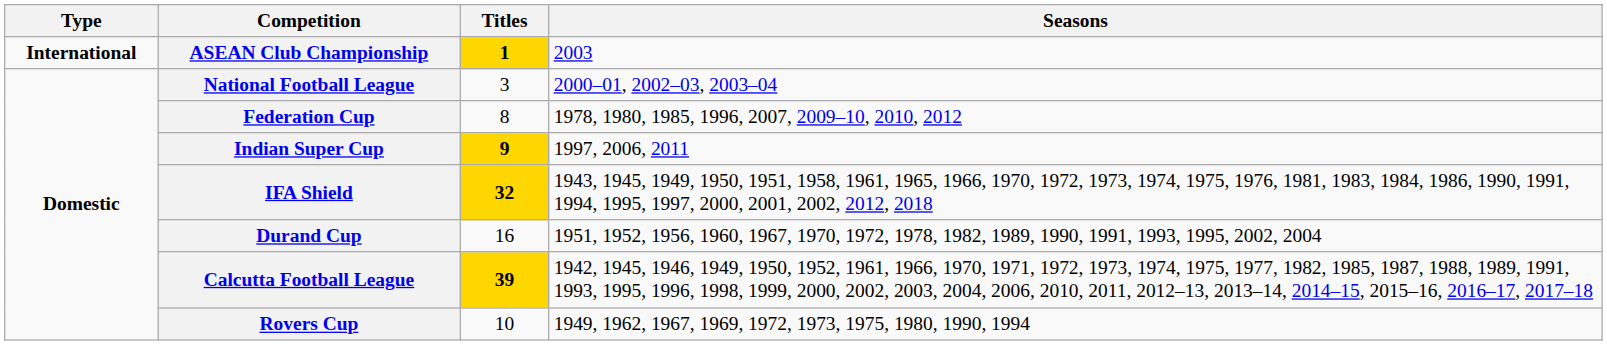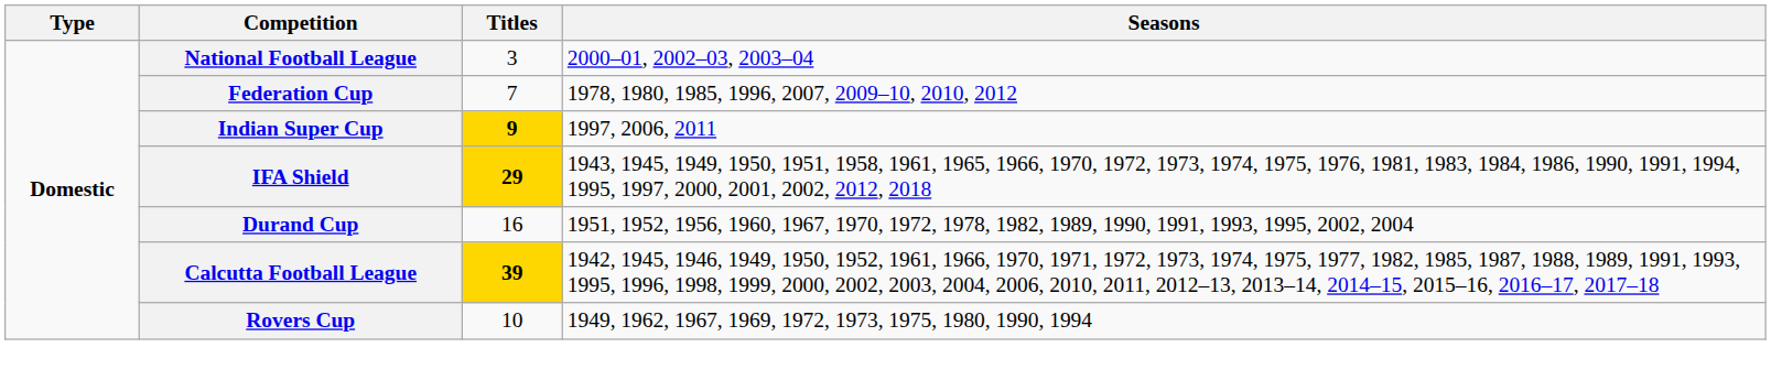- row: International | ASEAN Club Championship | 1 | 2003
Federation Cup | Titles: 8 -> 7
IFA Shield | Titles: 32 -> 29
